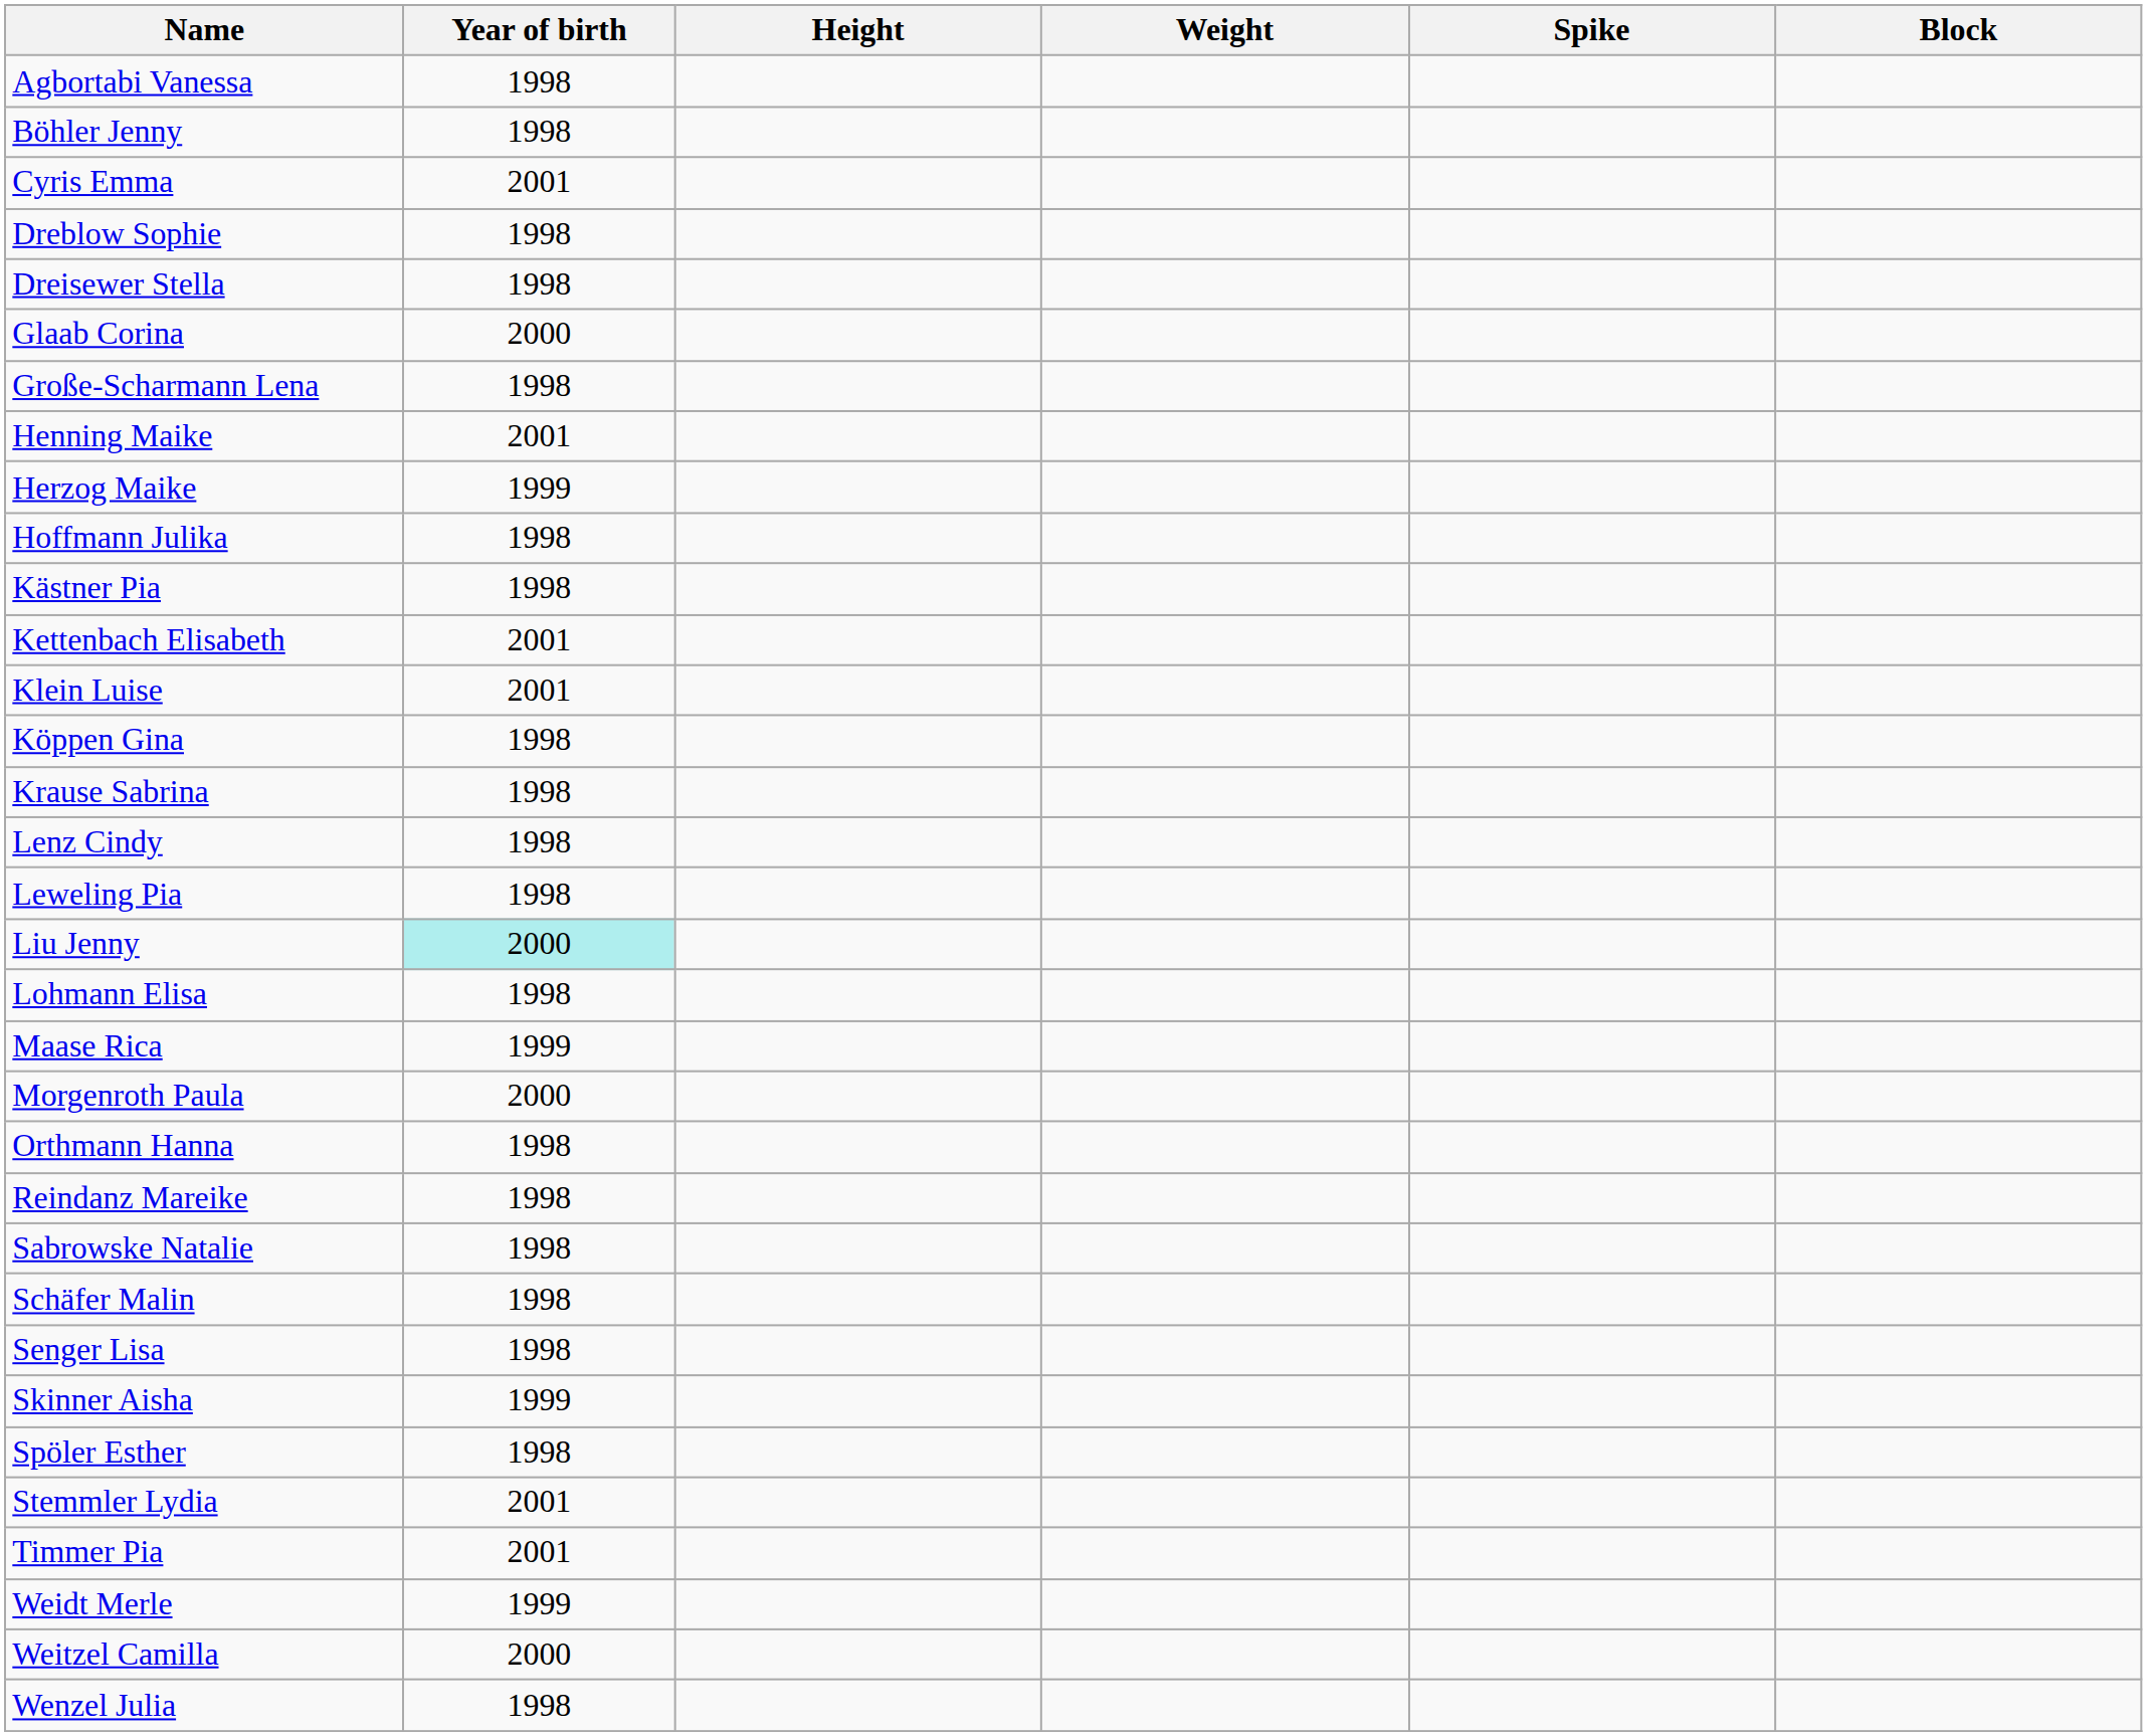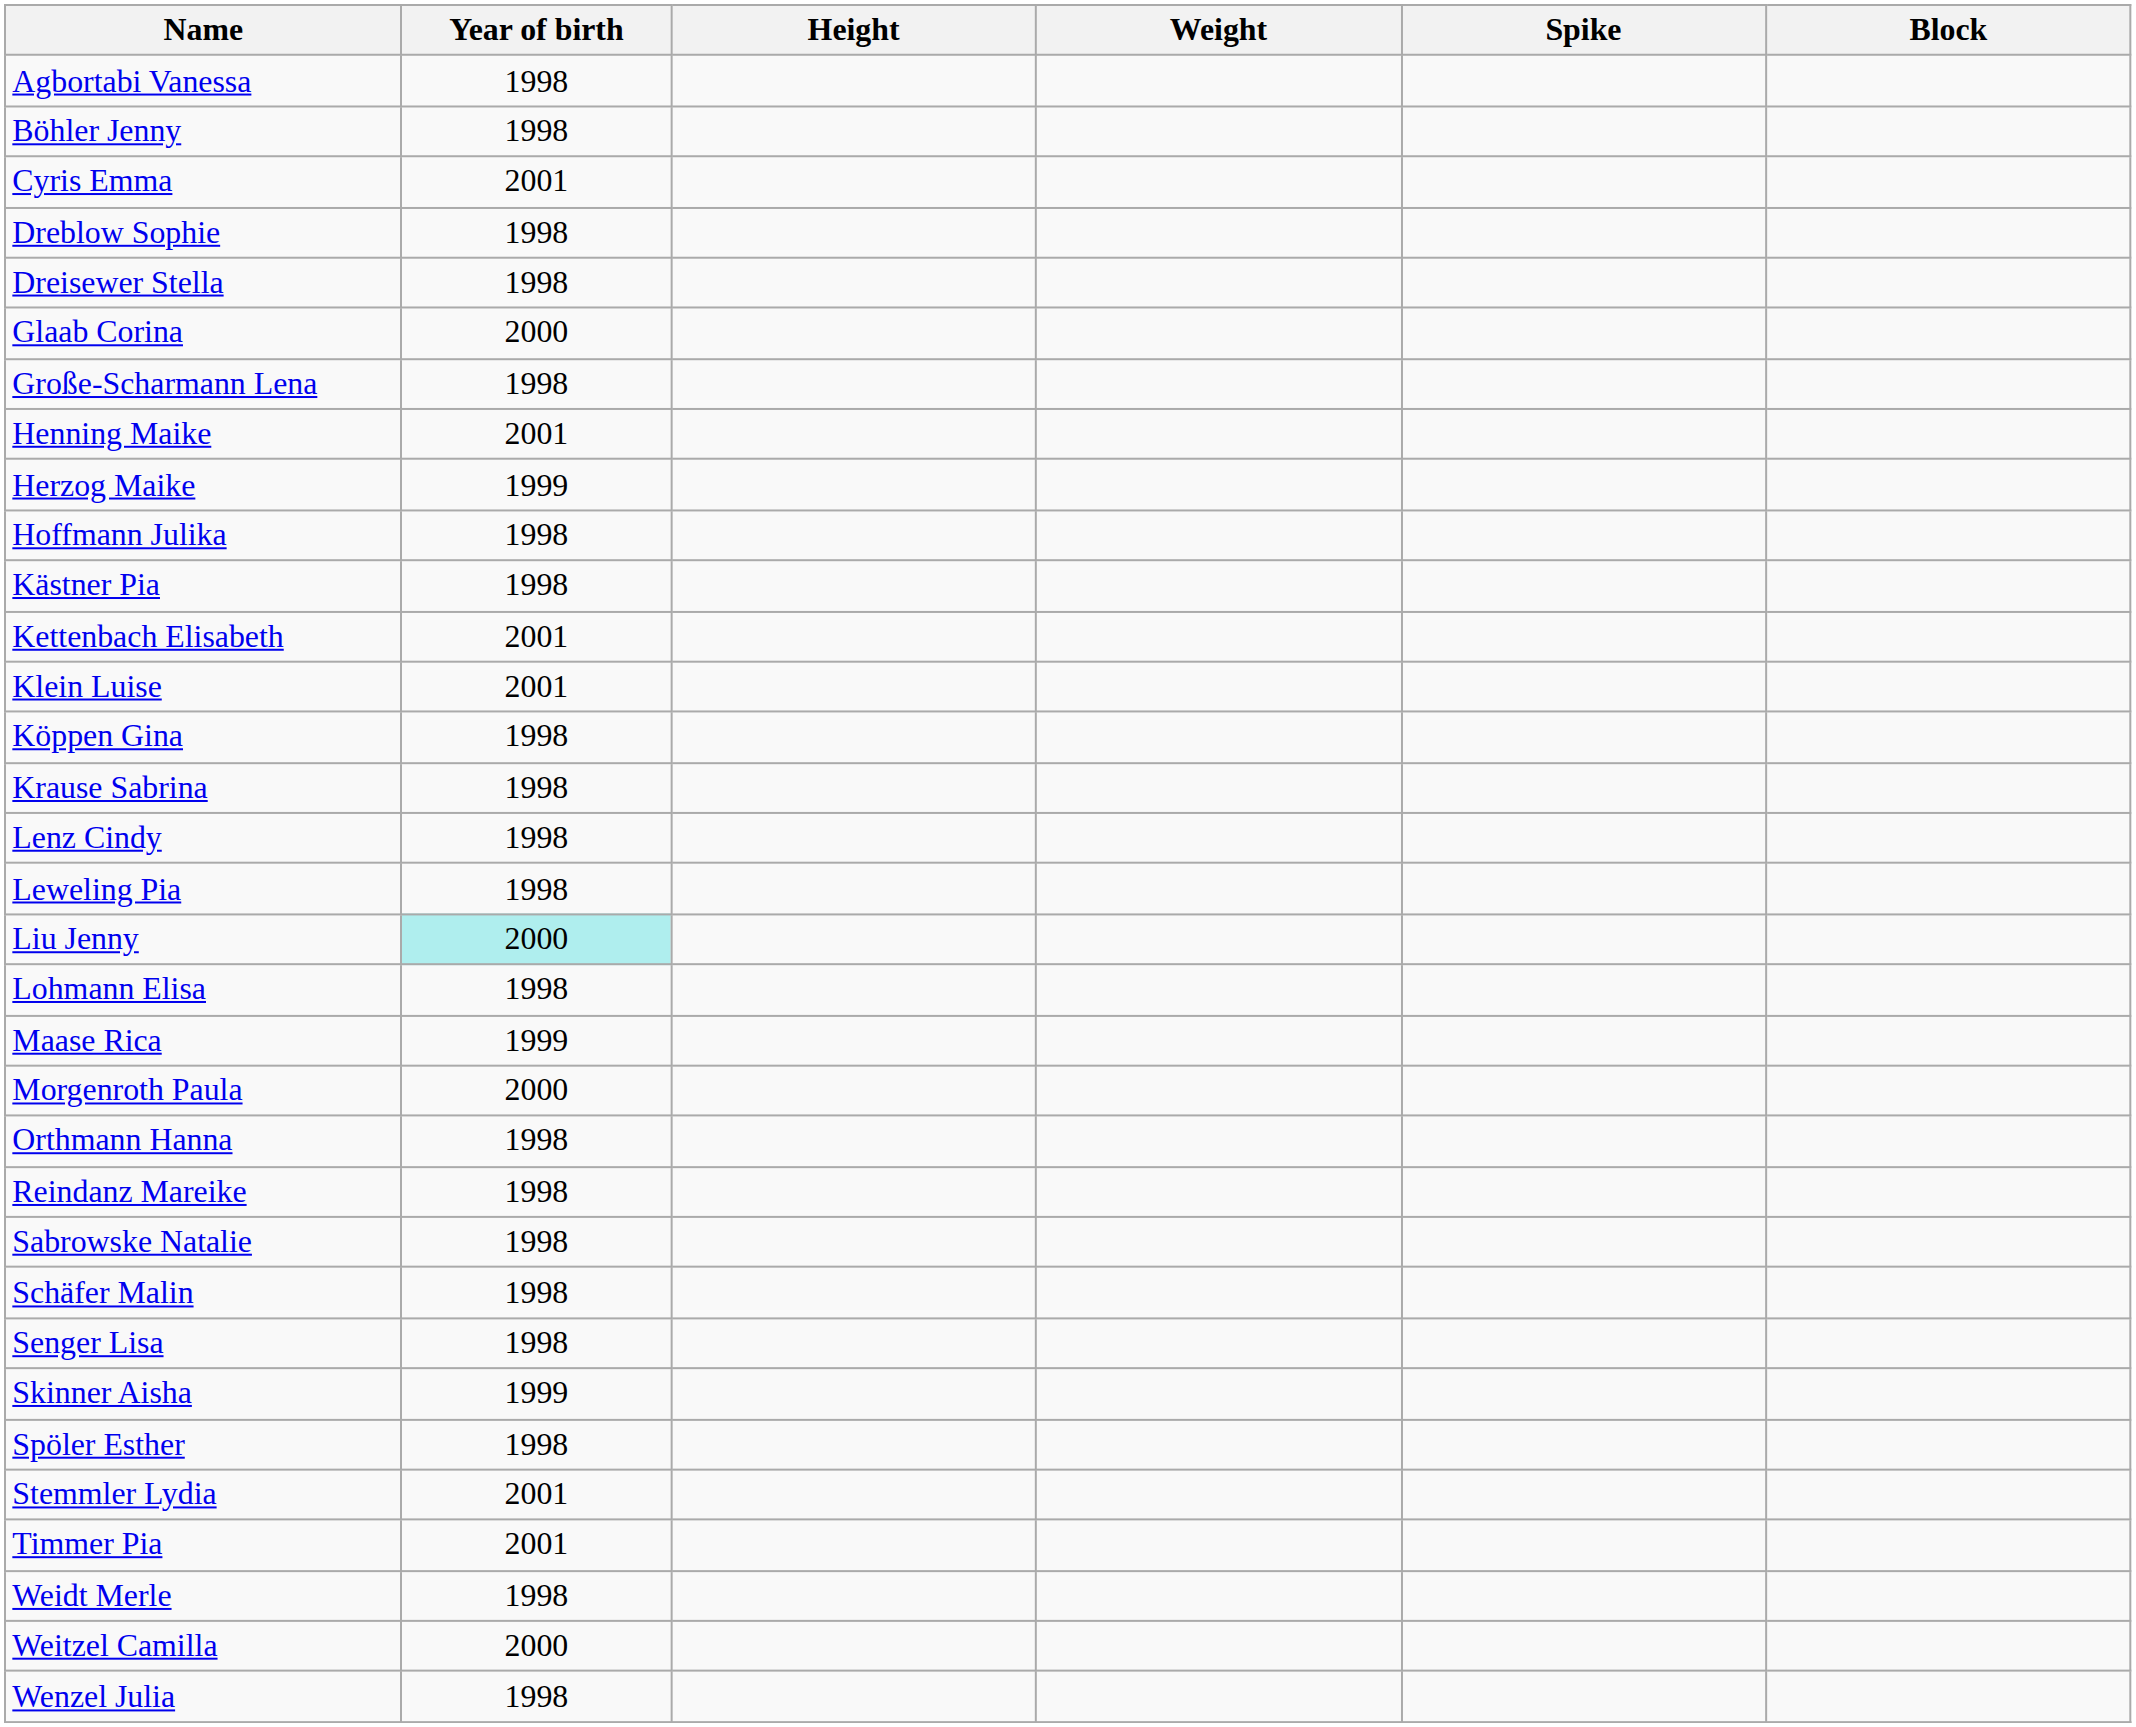Weidt Merle | Year of birth: 1999 -> 1998
